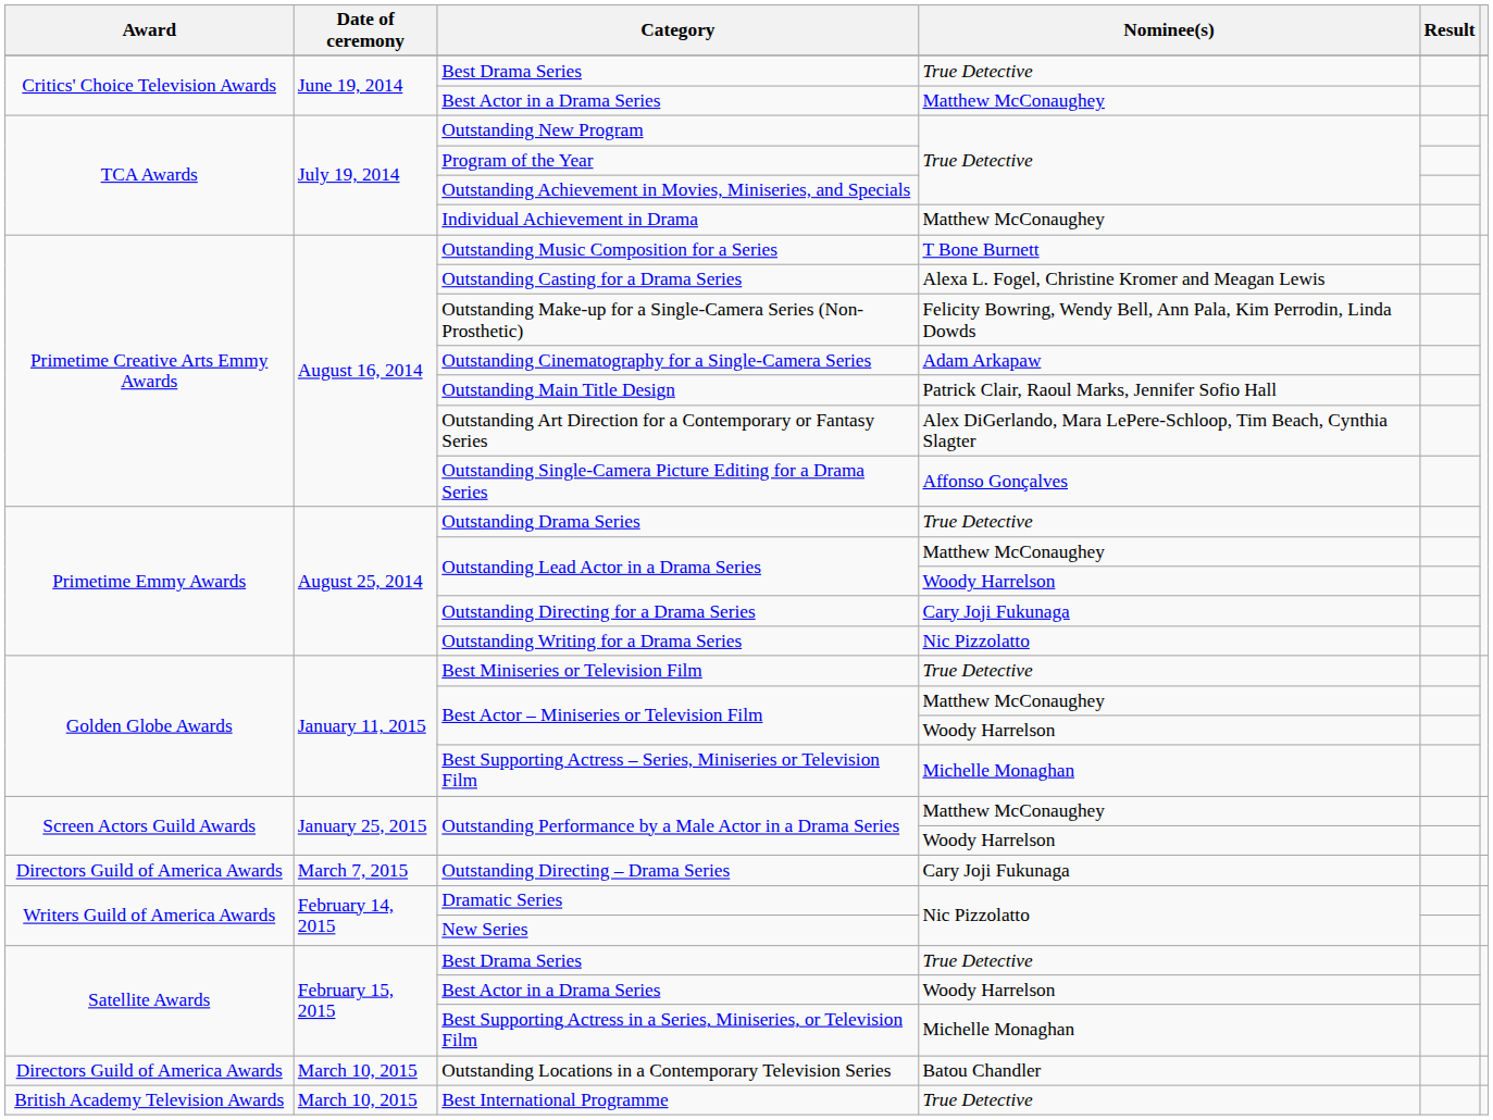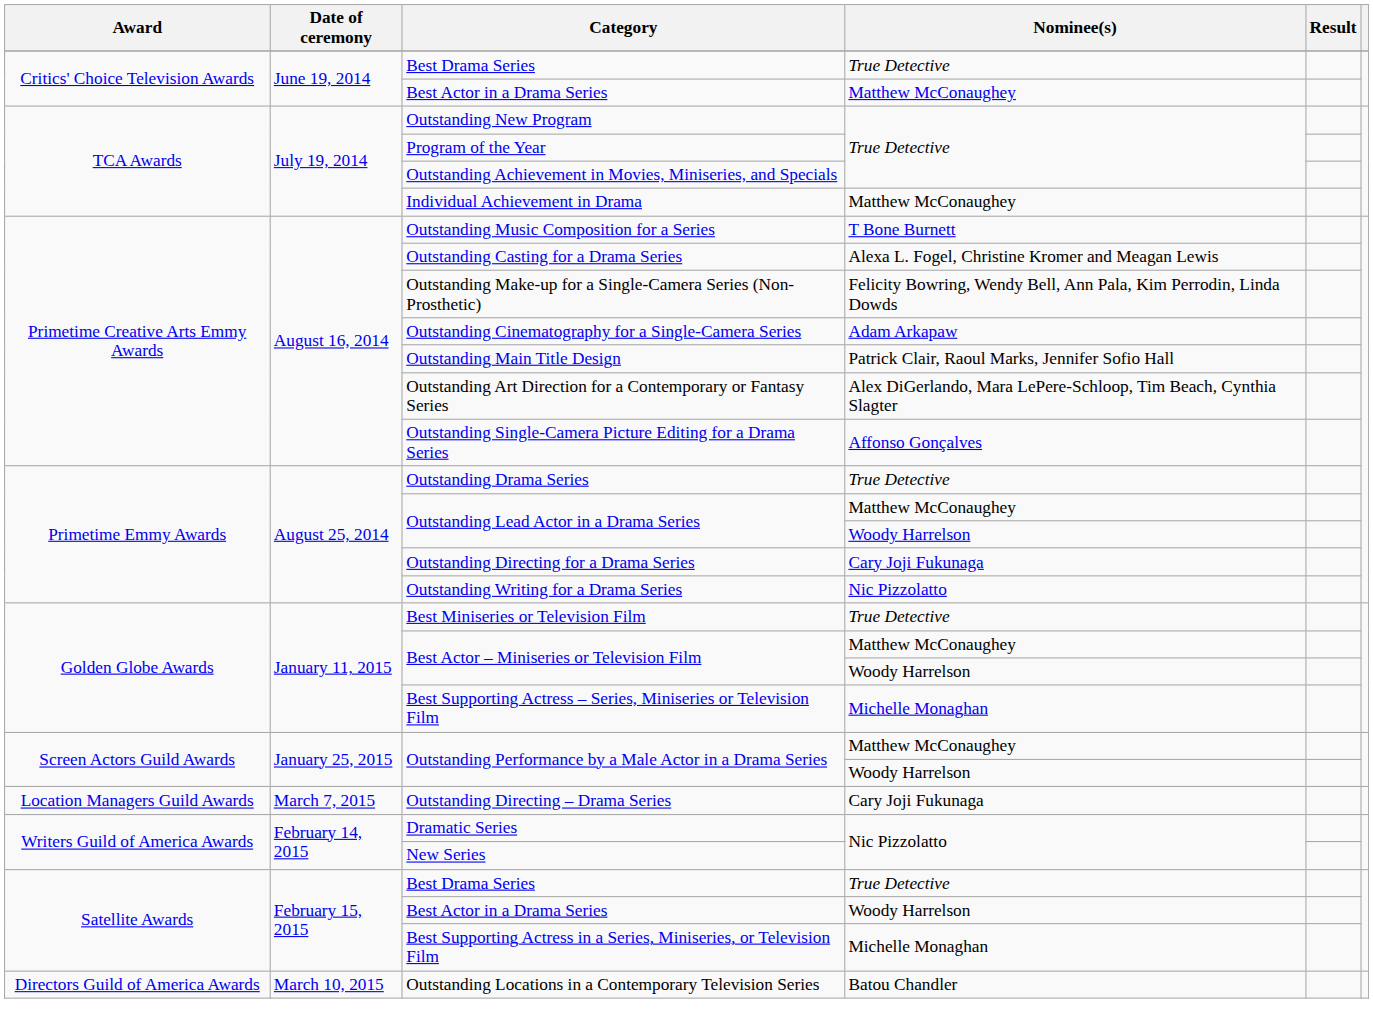Outstanding Directing – Drama Series | Award: Directors Guild of America Awards -> Location Managers Guild Awards
- row: British Academy Television Awards | March 10, 2015 | Best International Programme | True Detective
